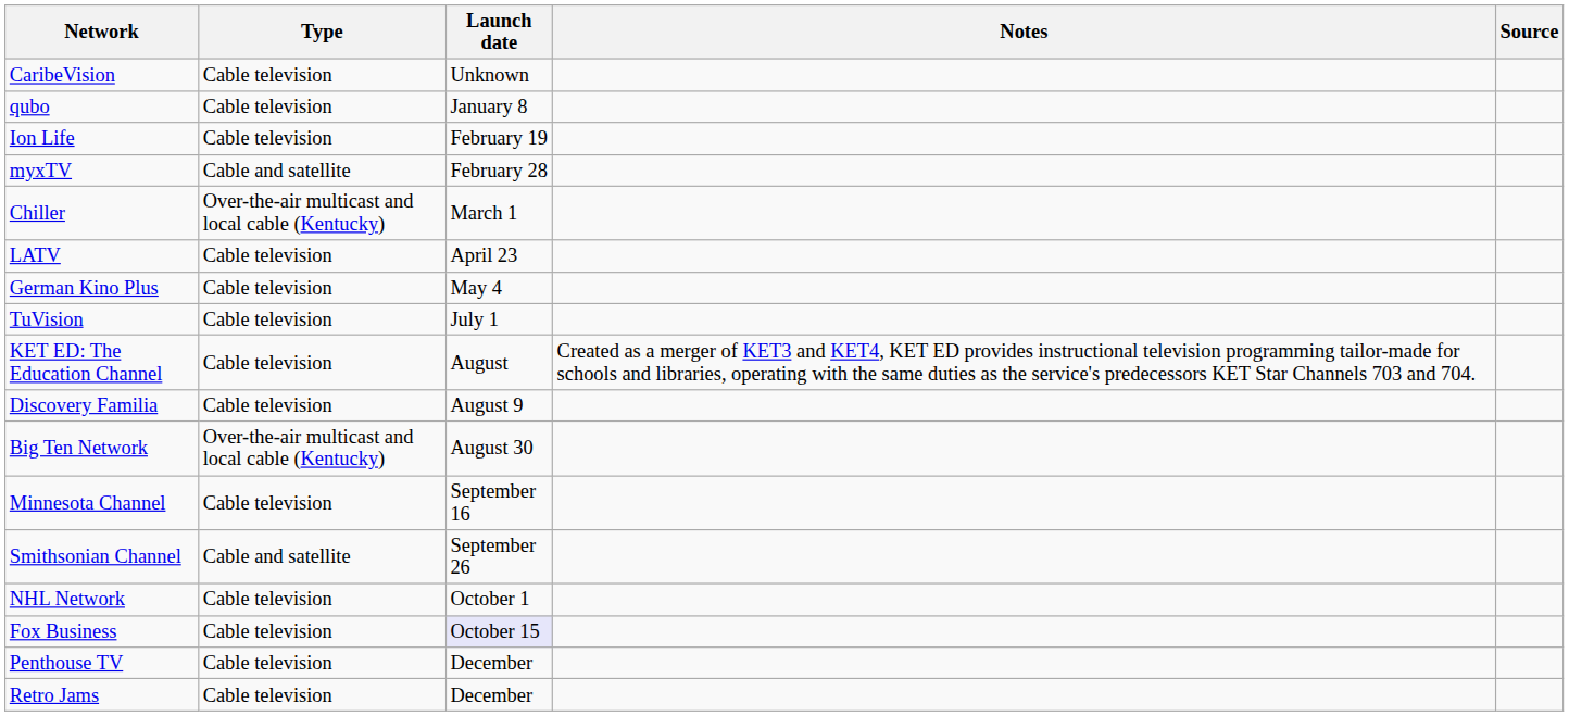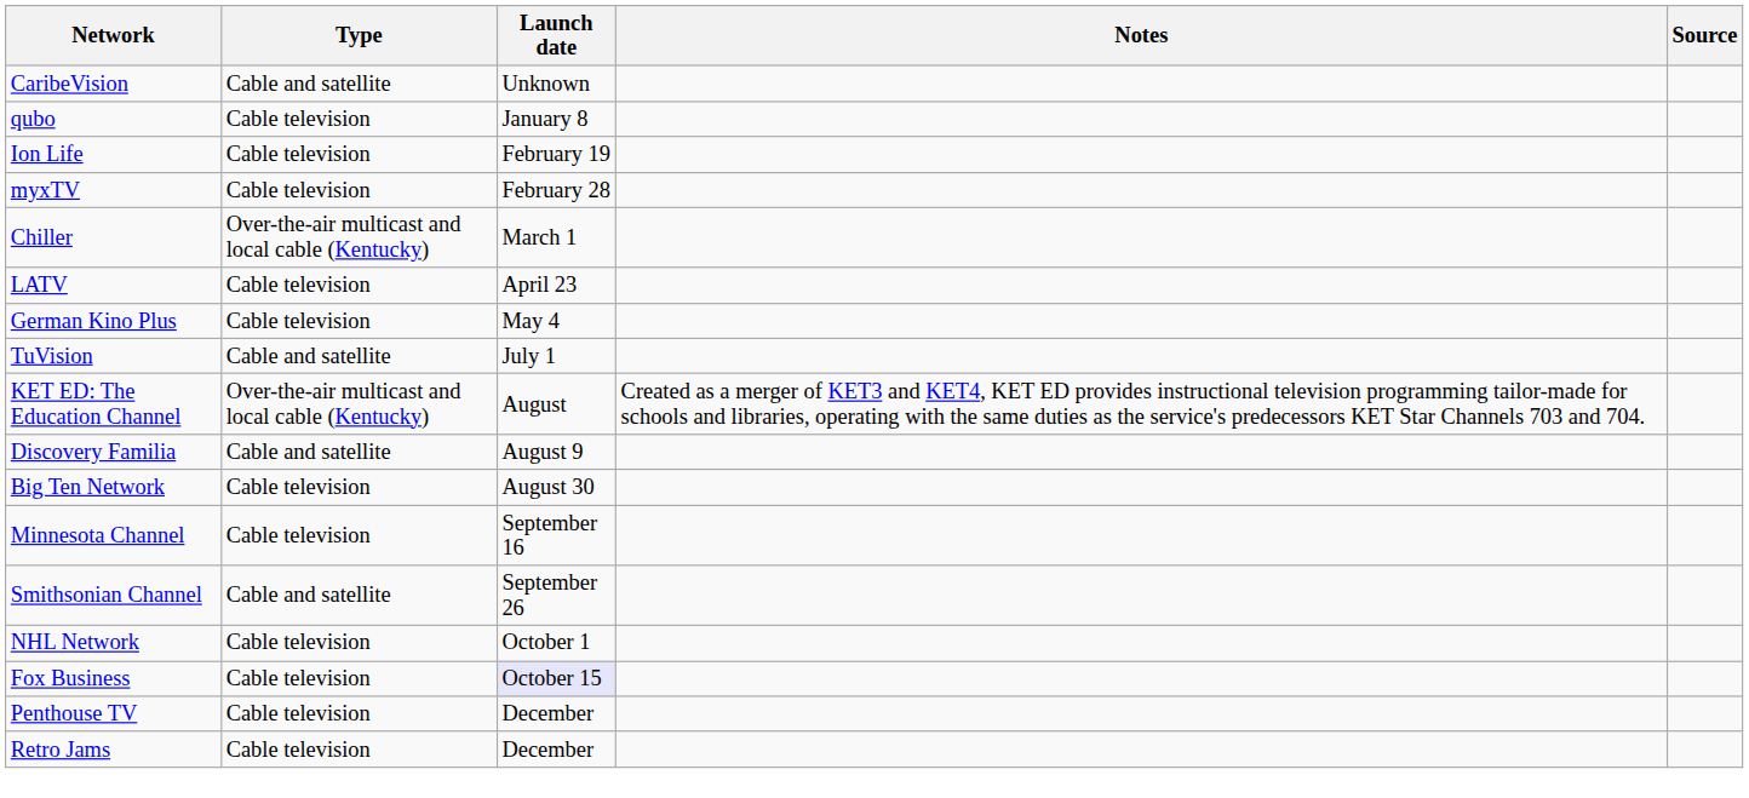CaribeVision | Type: Cable television -> Cable and satellite
myxTV | Type: Cable and satellite -> Cable television
TuVision | Type: Cable television -> Cable and satellite
KET ED: The Education Channel | Type: Cable television -> Over-the-air multicast and local cable (Kentucky)
Discovery Familia | Type: Cable television -> Cable and satellite
Big Ten Network | Type: Over-the-air multicast and local cable (Kentucky) -> Cable television
